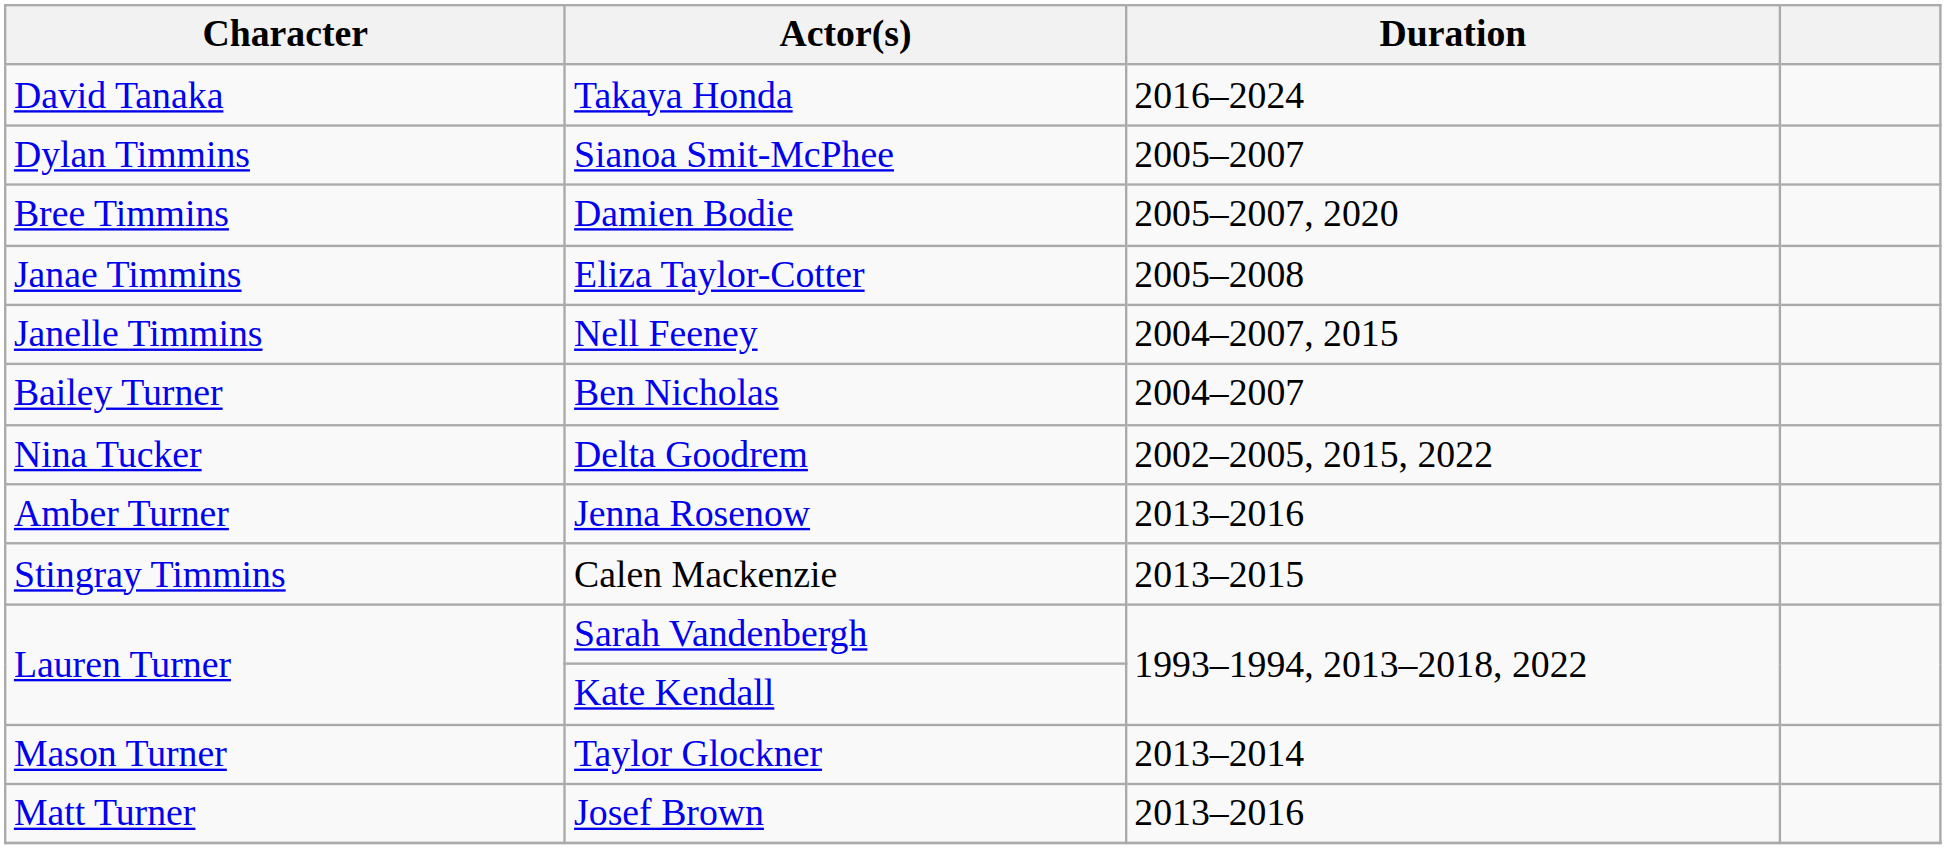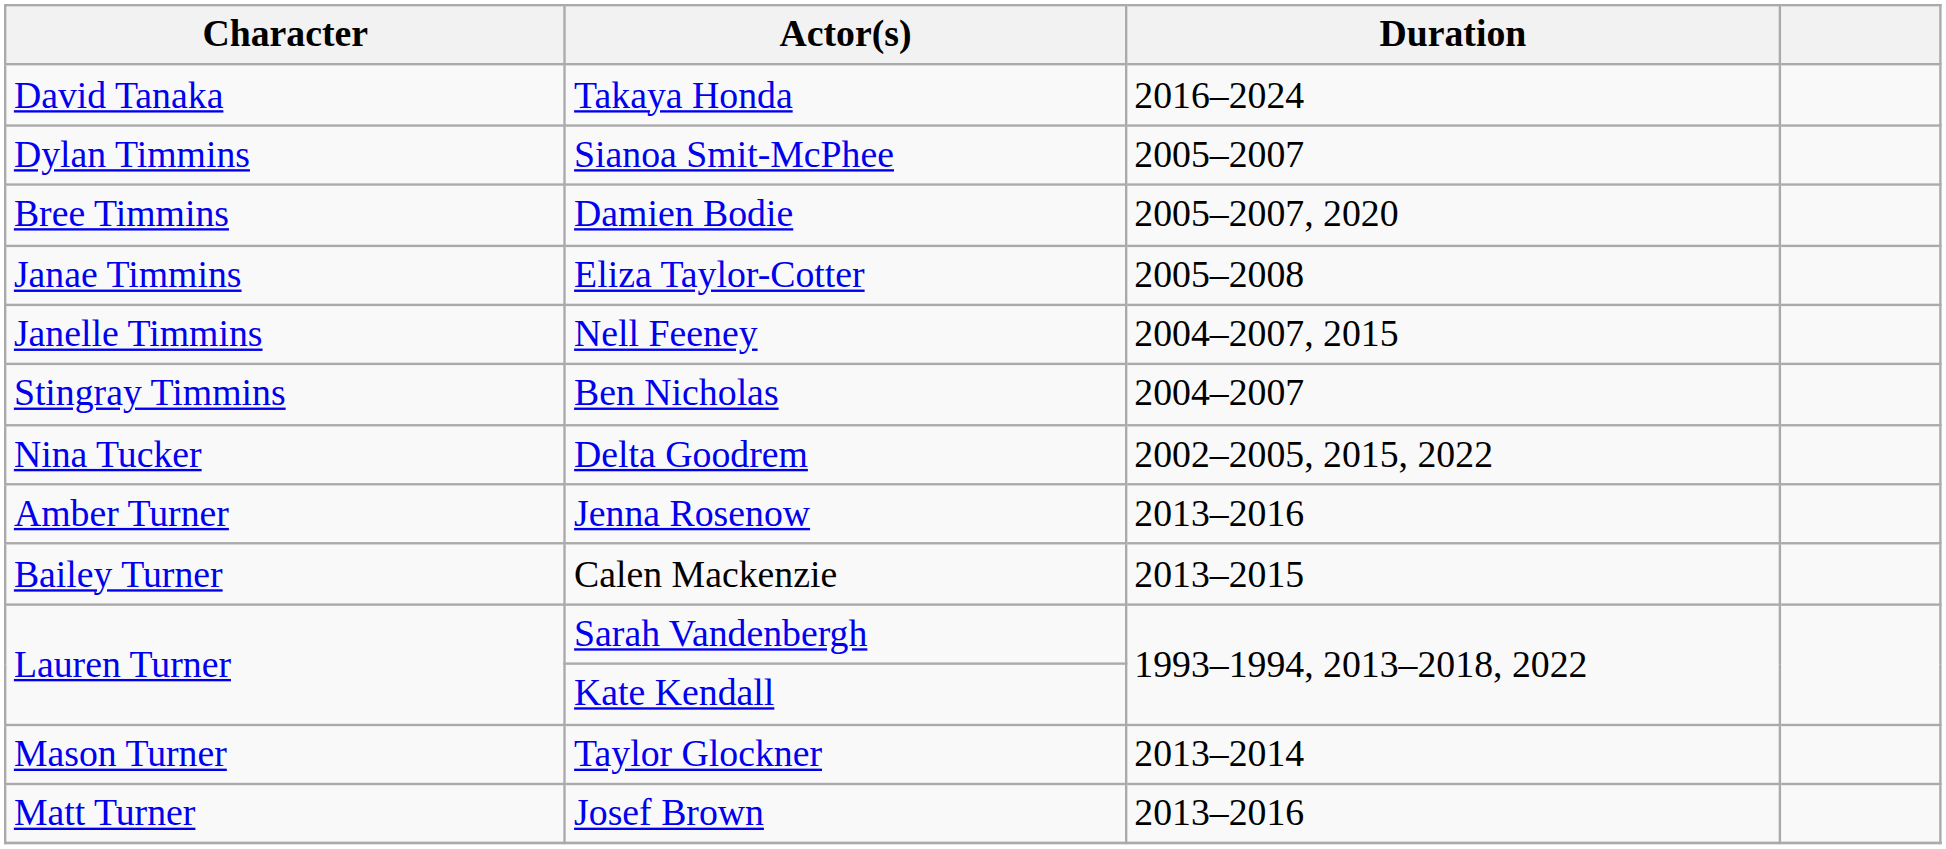Ben Nicholas | Character: Bailey Turner -> Stingray Timmins
Calen Mackenzie | Character: Stingray Timmins -> Bailey Turner
